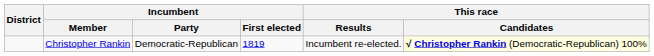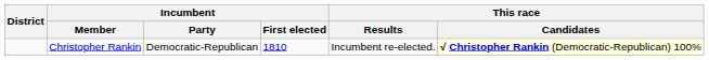Christopher Rankin | Incumbent / First elected: 1819 -> 1810
